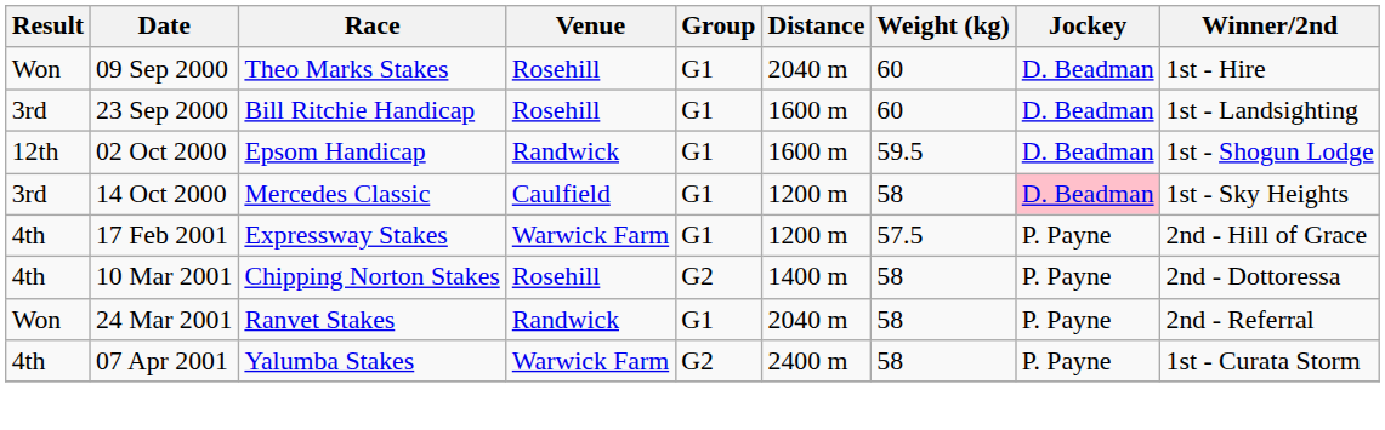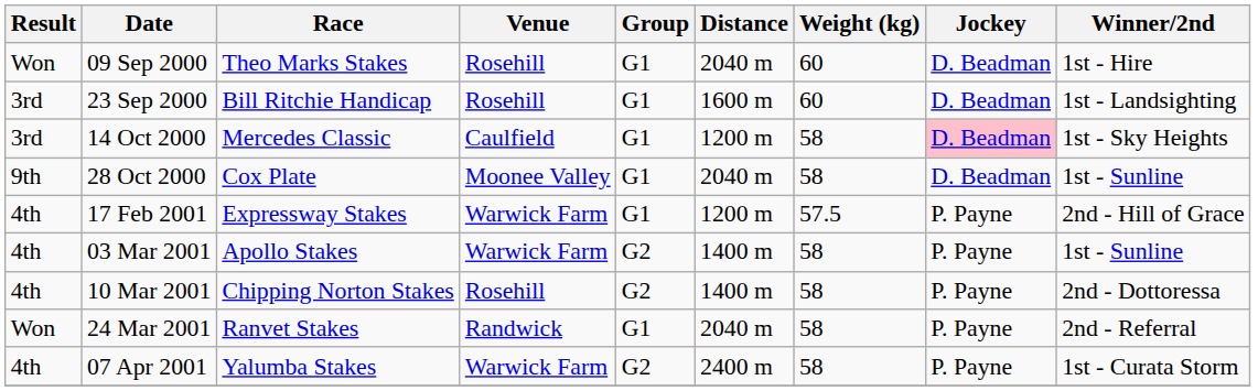- row: 12th | 02 Oct 2000 | Epsom Handicap | Randwick | G1 | 1600 m | 59.5 | D. Beadman | 1st - Shogun Lodge
+ row: 9th | 28 Oct 2000 | Cox Plate | Moonee Valley | G1 | 2040 m | 58 | D. Beadman | 1st - Sunline
+ row: 4th | 03 Mar 2001 | Apollo Stakes | Warwick Farm | G2 | 1400 m | 58 | P. Payne | 1st - Sunline
